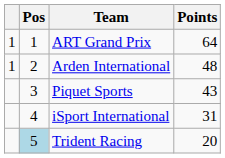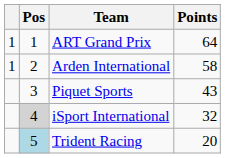Arden International | Points: 48 -> 58
iSport International | Pos: no background -> lightgrey background
iSport International | Points: 31 -> 32
